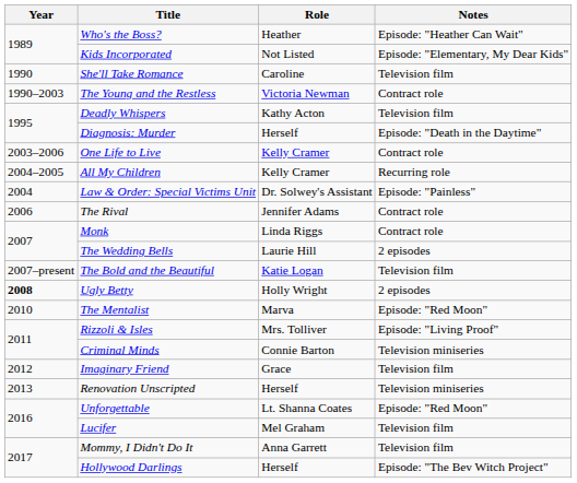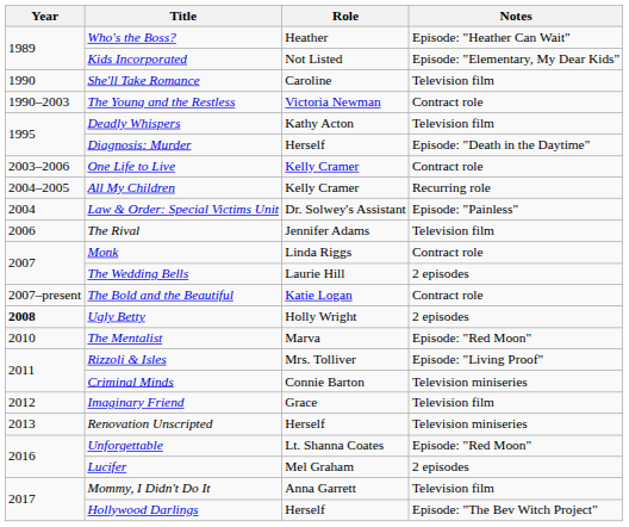The Rival | Notes: Contract role -> Television film
The Bold and the Beautiful | Notes: Television film -> Contract role
Lucifer | Notes: Television film -> 2 episodes
